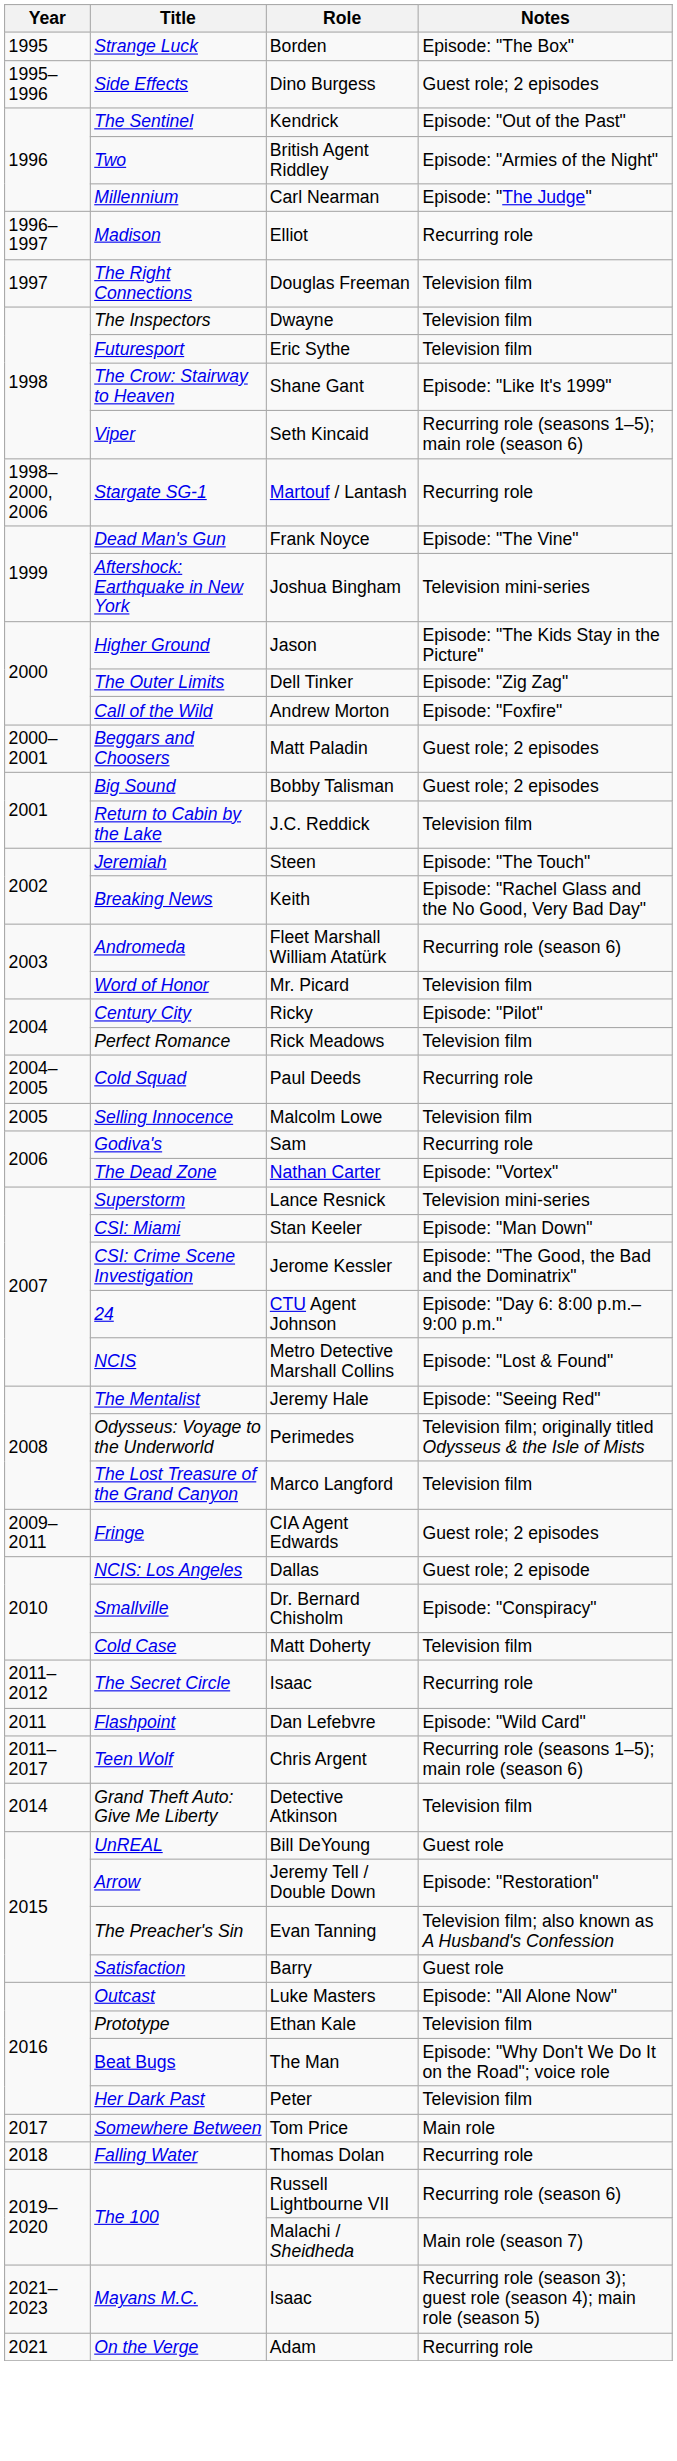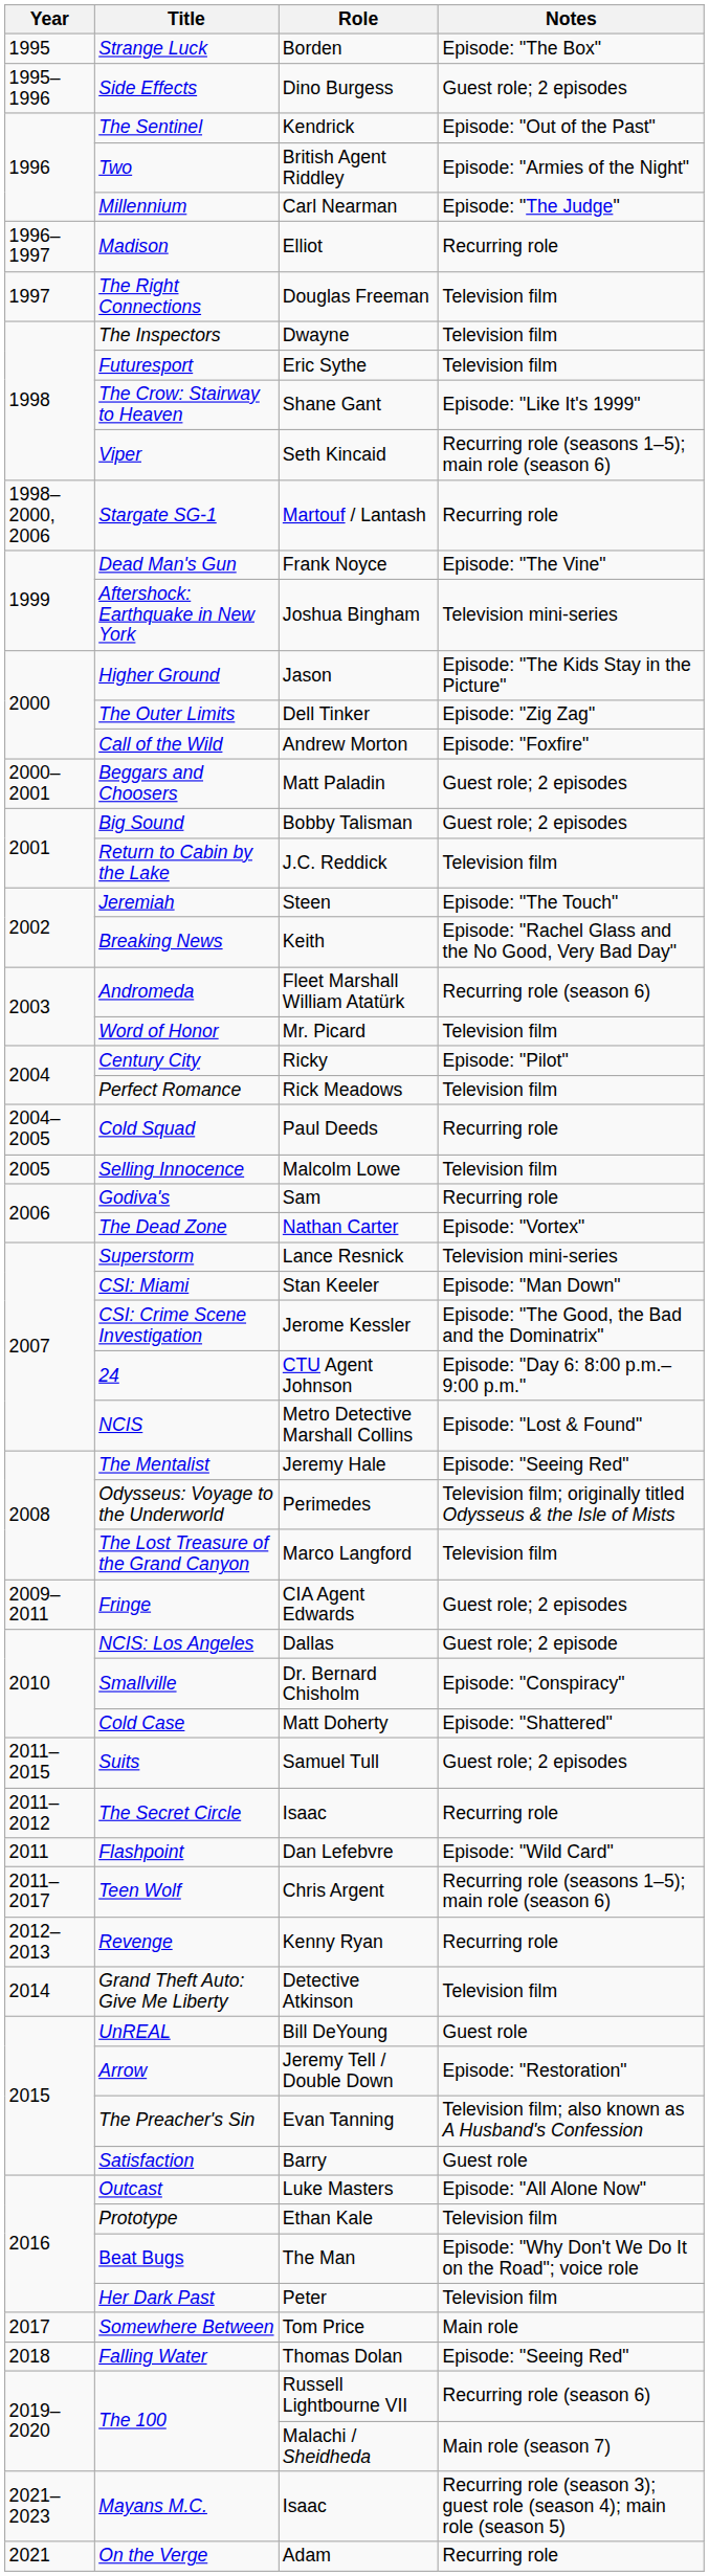Cold Case | Notes: Television film -> Episode: "Shattered"
+ row: 2011–2015 | Suits | Samuel Tull | Guest role; 2 episodes
+ row: 2012–2013 | Revenge | Kenny Ryan | Recurring role
Falling Water | Notes: Recurring role -> Episode: "Seeing Red"
